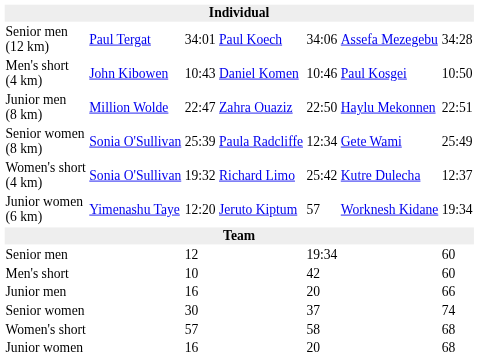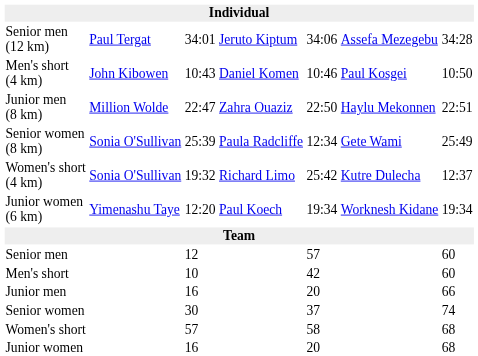Senior men (12 km) | column 4: Paul Koech -> Jeruto Kiptum
Junior women (6 km) | column 4: Jeruto Kiptum -> Paul Koech
Junior women (6 km) | column 5: 57 -> 19:34
Senior men | column 5: 19:34 -> 57
